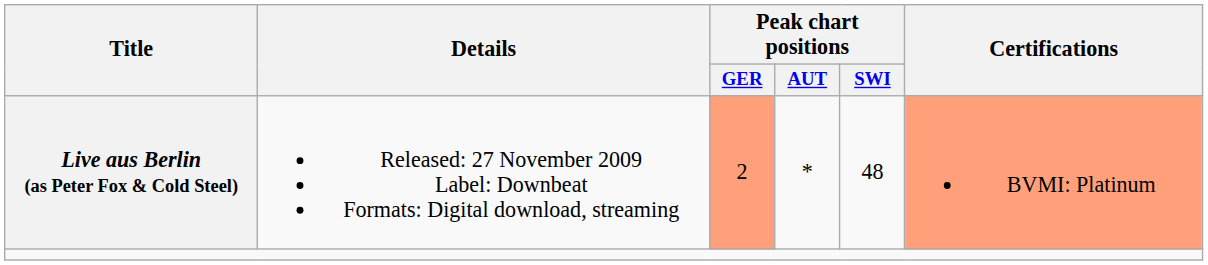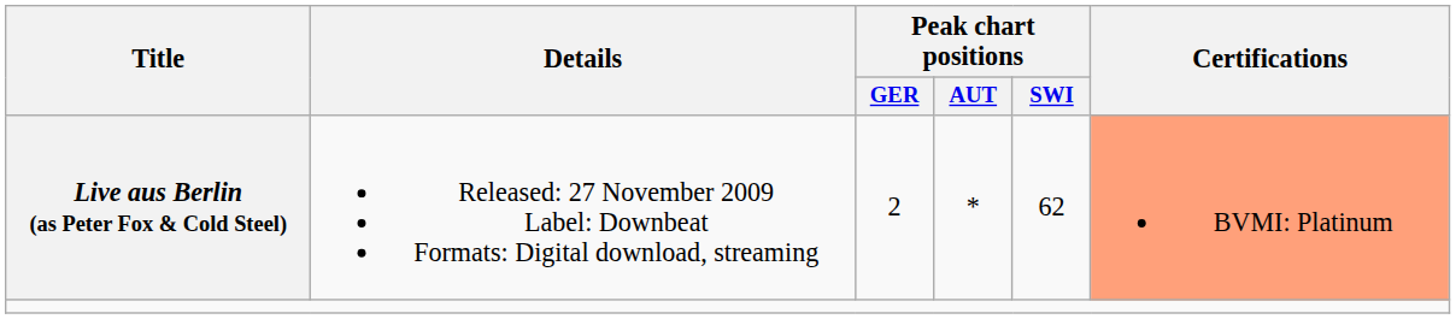Live aus Berlin (as Peter Fox & Cold Steel) | Peak chart positions / GER: lightsalmon background -> no background
Live aus Berlin (as Peter Fox & Cold Steel) | Peak chart positions / SWI: 48 -> 62
